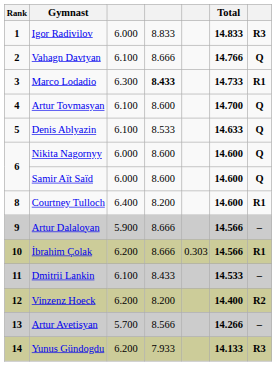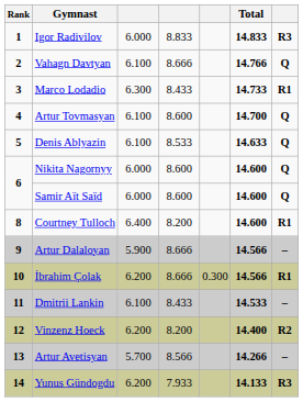Marco Lodadio | column 4: bold -> normal
İbrahim Çolak | column 5: 0.303 -> 0.300
